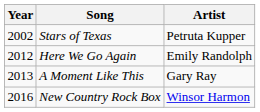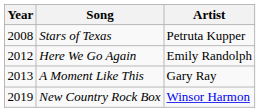Stars of Texas | Year: 2002 -> 2008
New Country Rock Box | Year: 2016 -> 2019
